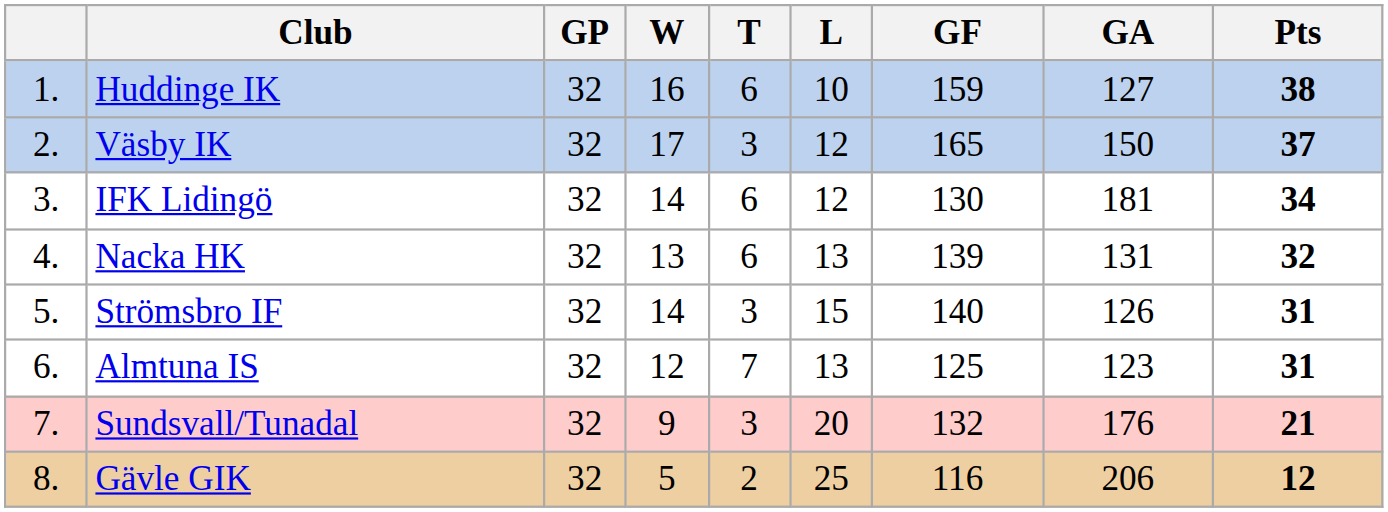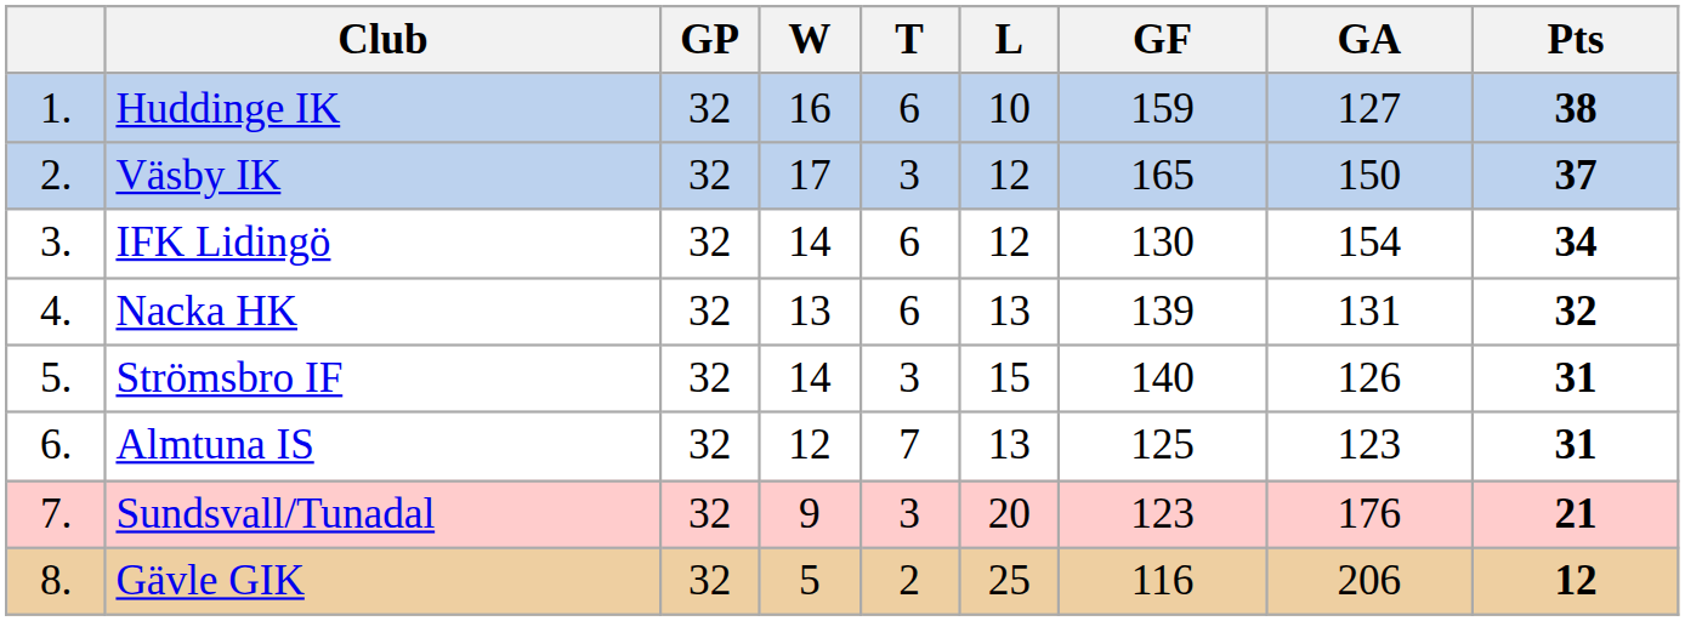IFK Lidingö | GA: 181 -> 154
Sundsvall/Tunadal | GF: 132 -> 123
